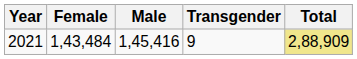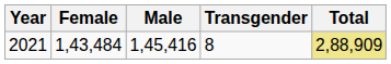2021 | Transgender: 9 -> 8
